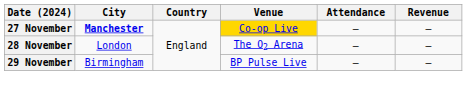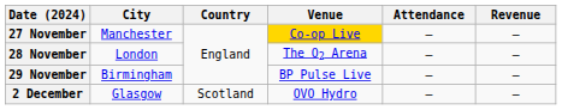27 November | City: bold -> normal
+ row: 2 December | Glasgow | Scotland | OVO Hydro | — | —
